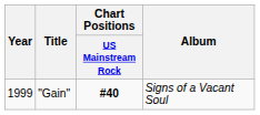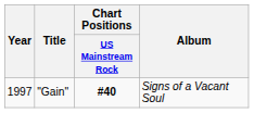"Gain" | Year: 1999 -> 1997
